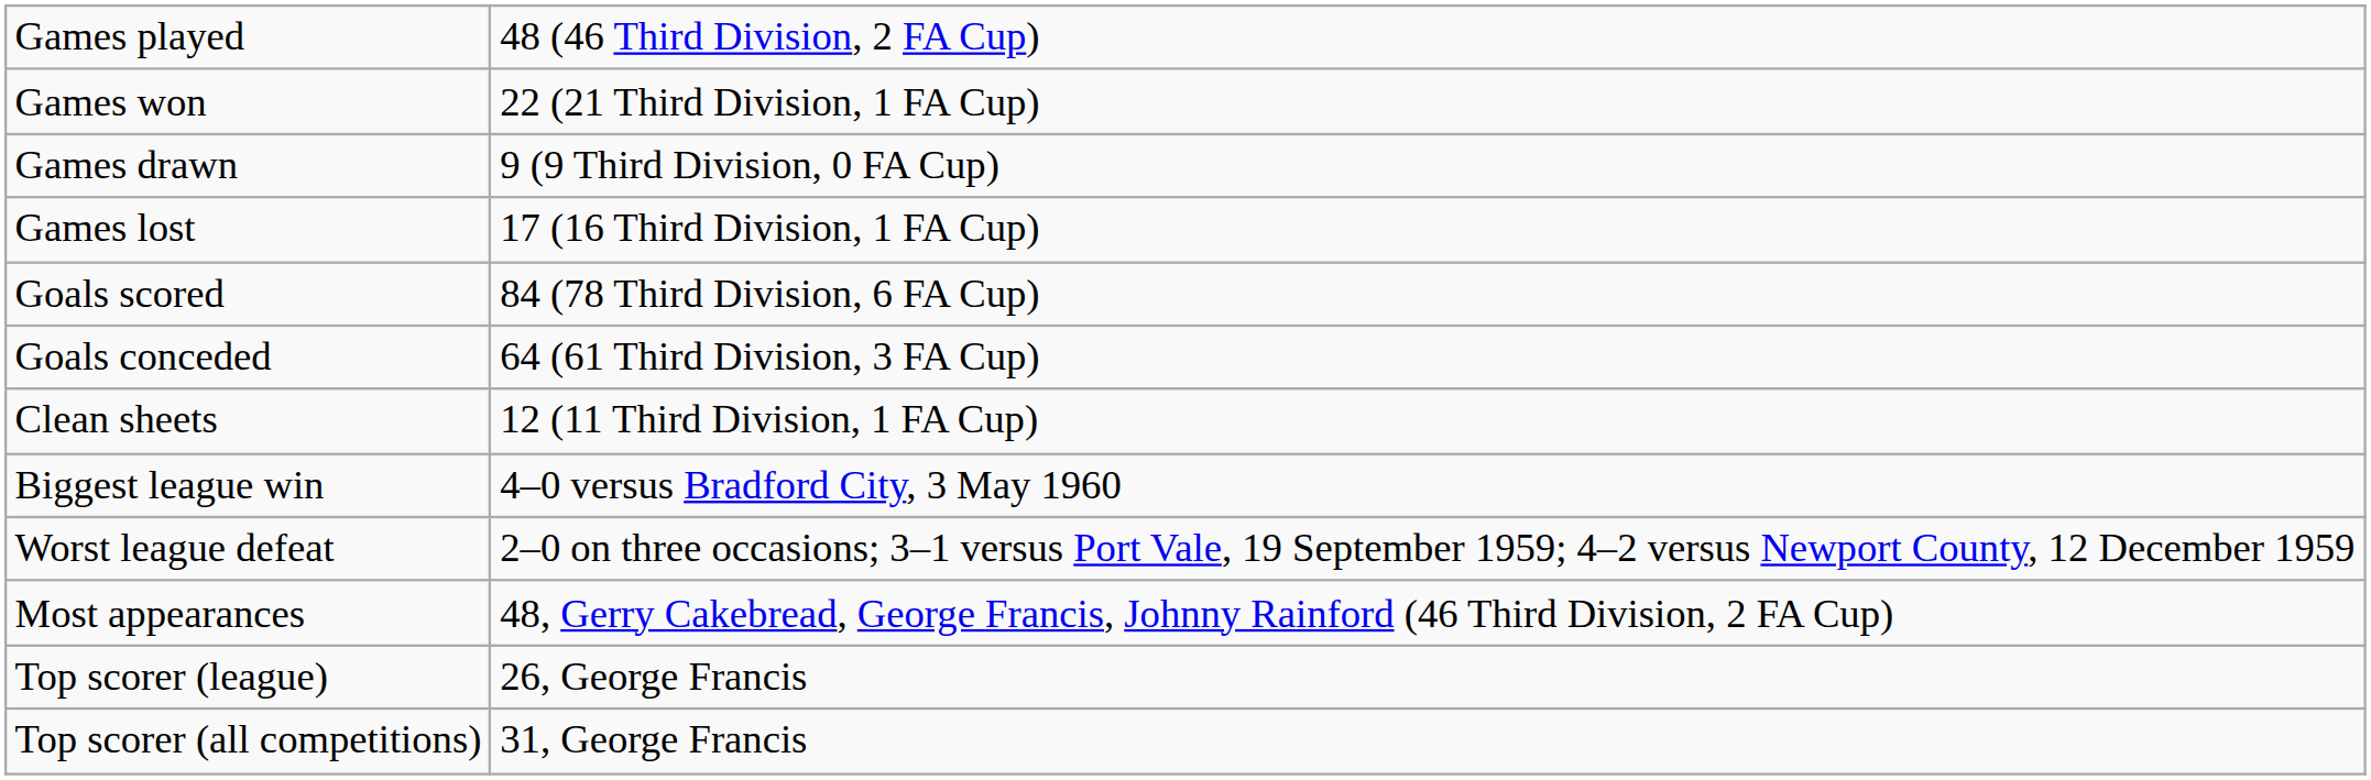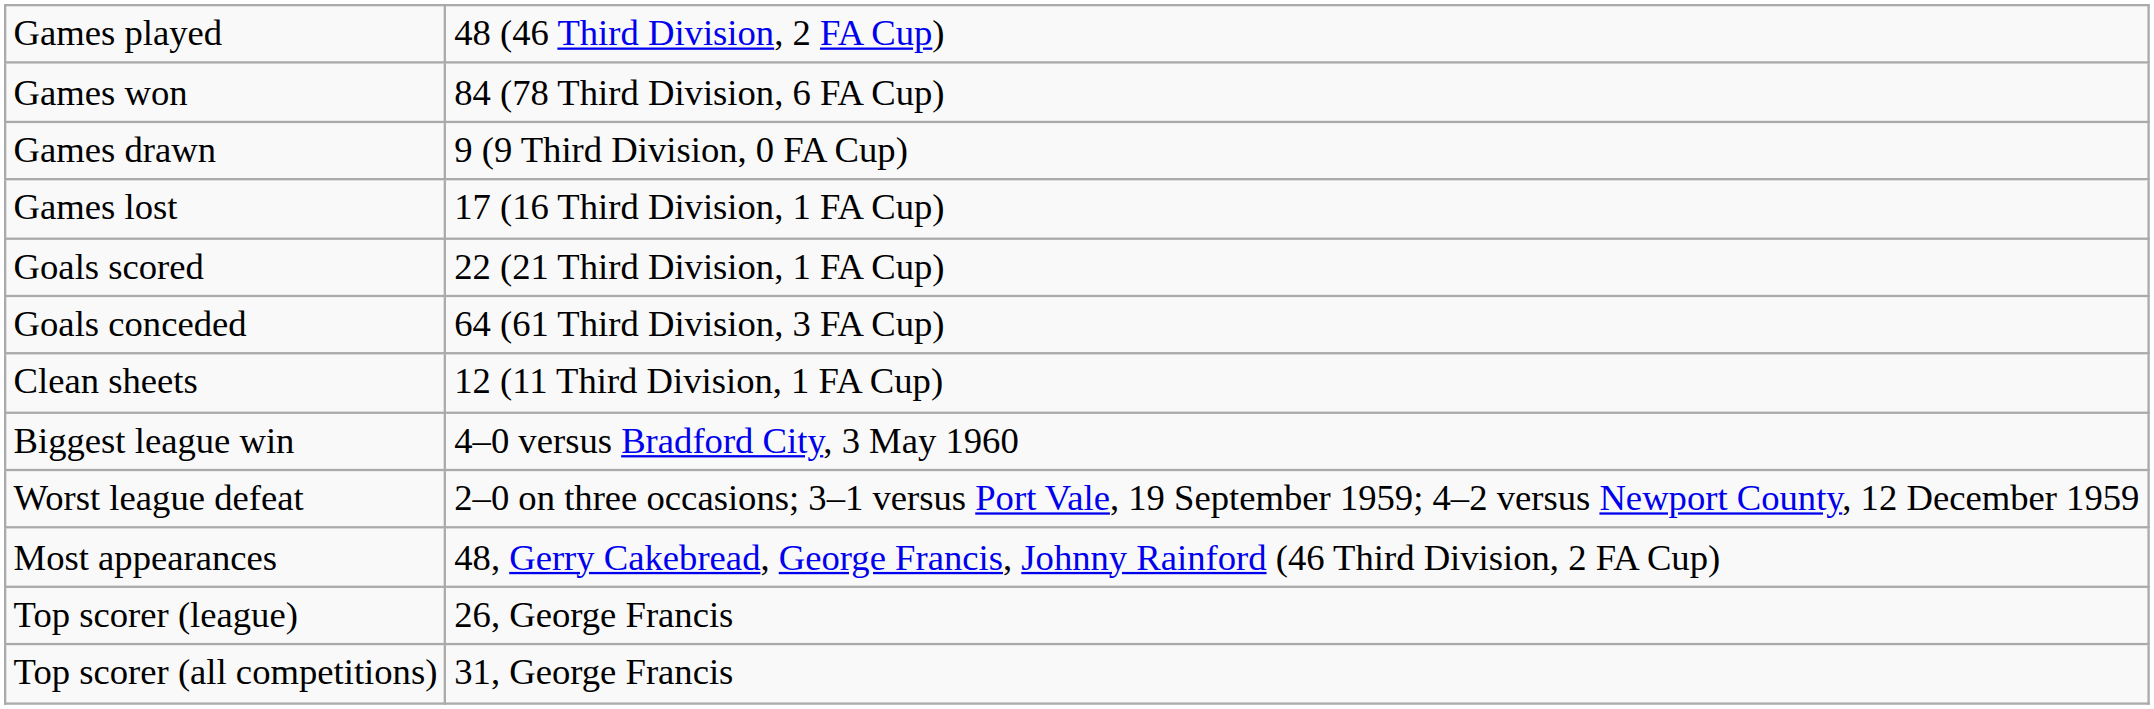Games won | column 2: 22 (21 Third Division, 1 FA Cup) -> 84 (78 Third Division, 6 FA Cup)
Goals scored | column 2: 84 (78 Third Division, 6 FA Cup) -> 22 (21 Third Division, 1 FA Cup)
